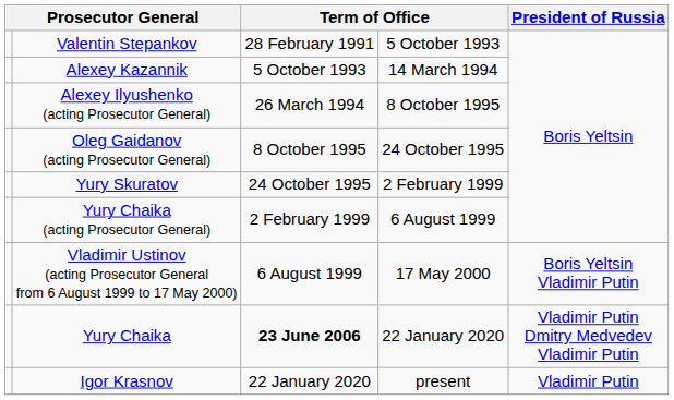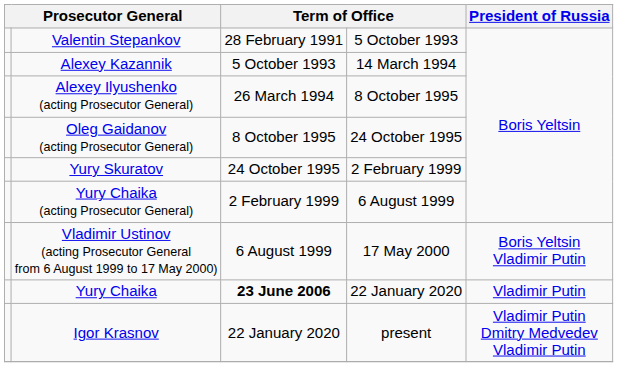Yury Chaika | President of Russia: Vladimir Putin Dmitry Medvedev Vladimir Putin -> Vladimir Putin
Igor Krasnov | President of Russia: Vladimir Putin -> Vladimir Putin Dmitry Medvedev Vladimir Putin
